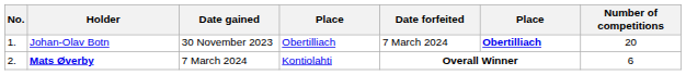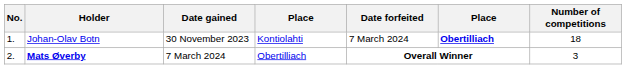Johan-Olav Botn | column 4: Obertilliach -> Kontiolahti
Johan-Olav Botn | Number of competitions: 20 -> 18
Mats Øverby | column 4: Kontiolahti -> Obertilliach
Mats Øverby | Number of competitions: 6 -> 3
